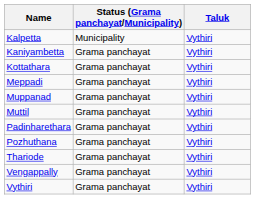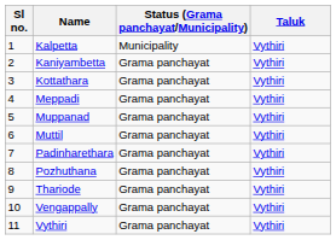+ column: Sl no. | 1 | 2 | 3 | 4 | 5 | 6 | 7 | 8 | 9 | 10 | 11
